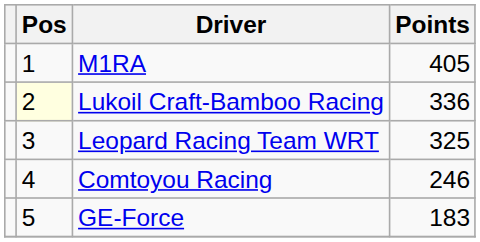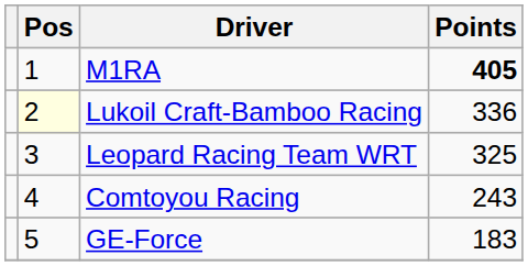M1RA | Points: normal -> bold
Comtoyou Racing | Points: 246 -> 243
